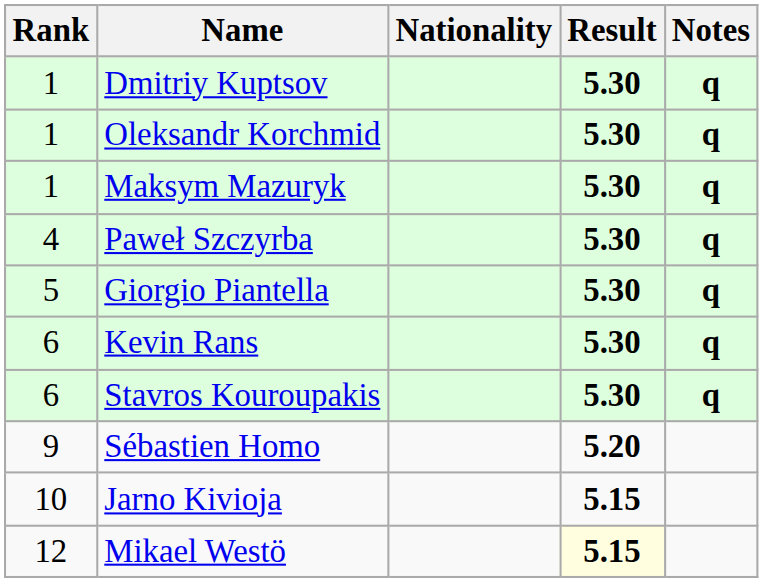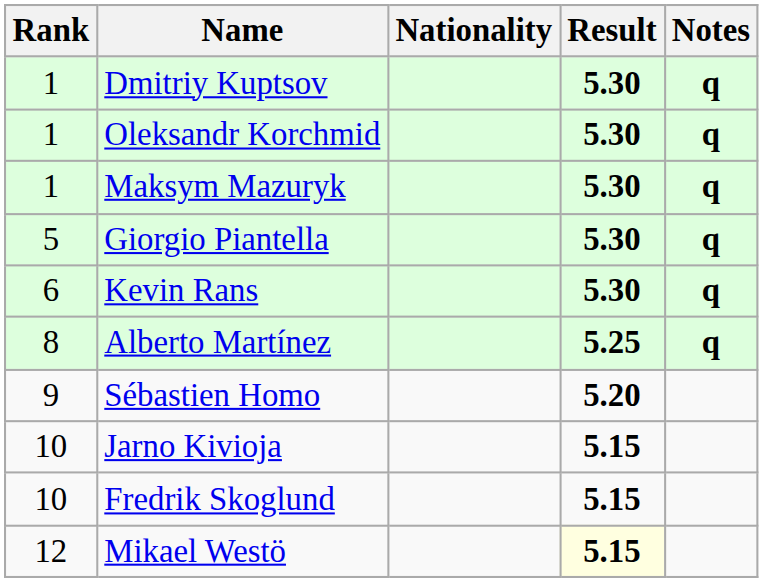- row: 4 | Paweł Szczyrba | 5.30 | q
- row: 6 | Stavros Kouroupakis | 5.30 | q
+ row: 8 | Alberto Martínez | 5.25 | q
+ row: 10 | Fredrik Skoglund | 5.15
